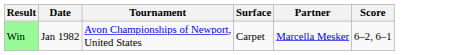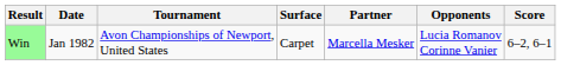+ column: Opponents | Lucia Romanov Corinne Vanier
